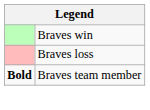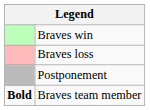+ row: Postponement
